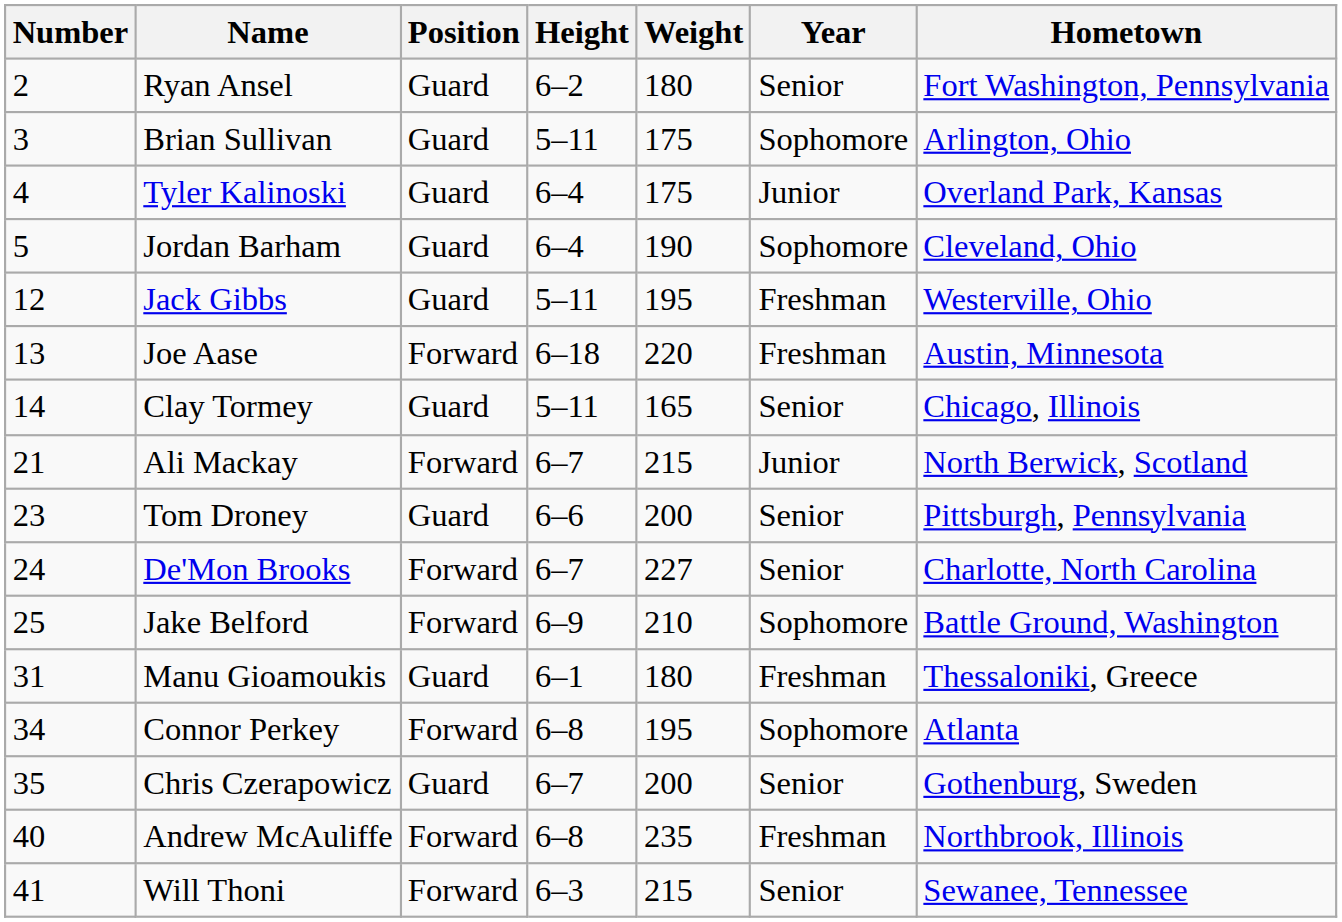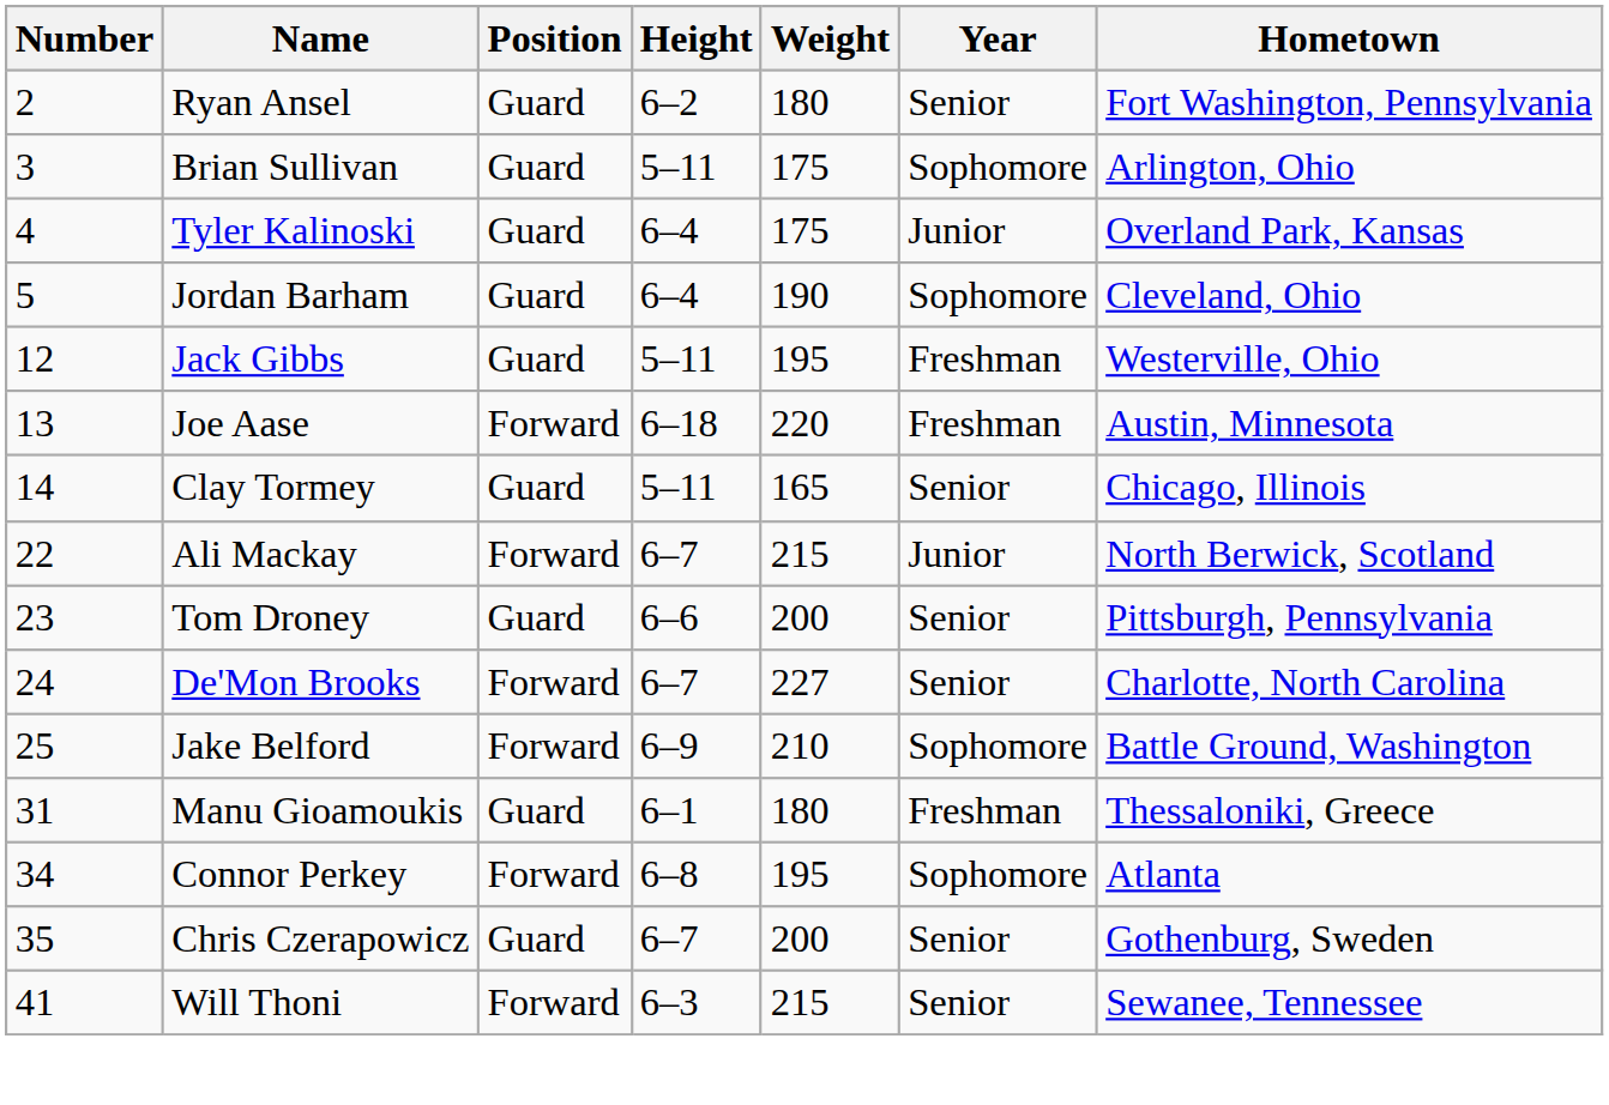Ali Mackay | Number: 21 -> 22
- row: 40 | Andrew McAuliffe | Forward | 6–8 | 235 | Freshman | Northbrook, Illinois
